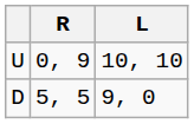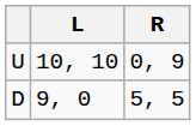columns swapped: L <-> R
